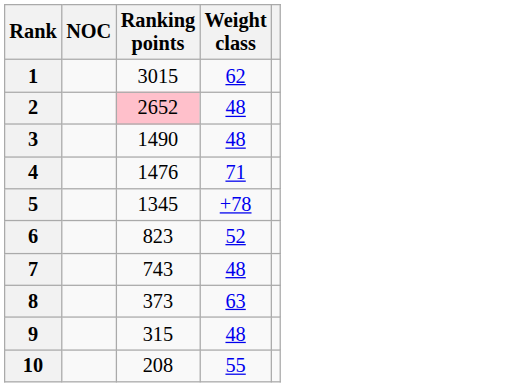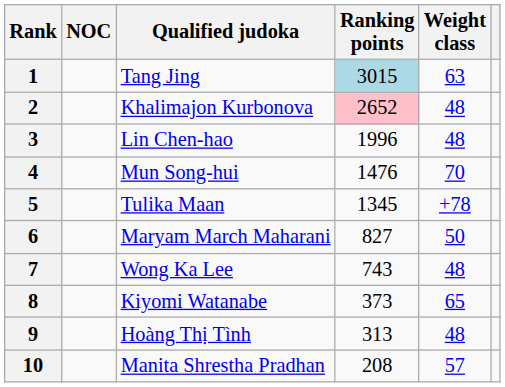+ column: Qualified judoka | Tang Jing | Khalimajon Kurbonova | Lin Chen-hao | Mun Song-hui | Tulika Maan | Maryam March Maharani | Wong Ka Lee | Kiyomi Watanabe | Hoàng Thị Tình | Manita Shrestha Pradhan
1 | Ranking points: no background -> lightblue background
1 | Weight class: 62 -> 63
3 | Ranking points: 1490 -> 1996
4 | Weight class: 71 -> 70
6 | Ranking points: 823 -> 827
6 | Weight class: 52 -> 50
8 | Weight class: 63 -> 65
9 | Ranking points: 315 -> 313
10 | Weight class: 55 -> 57
